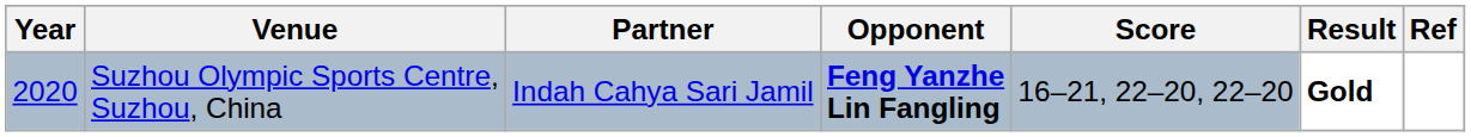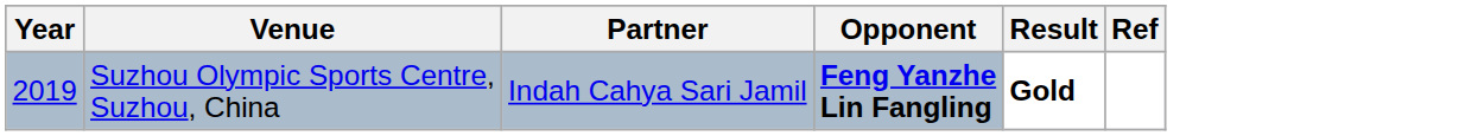- column: Score | 16–21, 22–20, 22–20
Suzhou Olympic Sports Centre, Suzhou, China | Year: 2020 -> 2019
